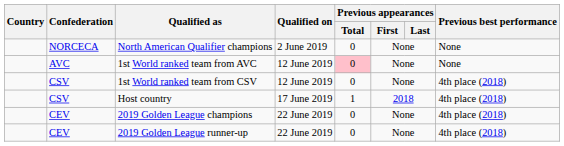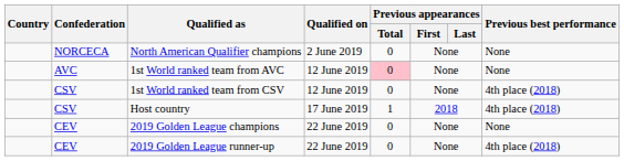2019 Golden League champions | Previous best performance: 4th place (2018) -> None
